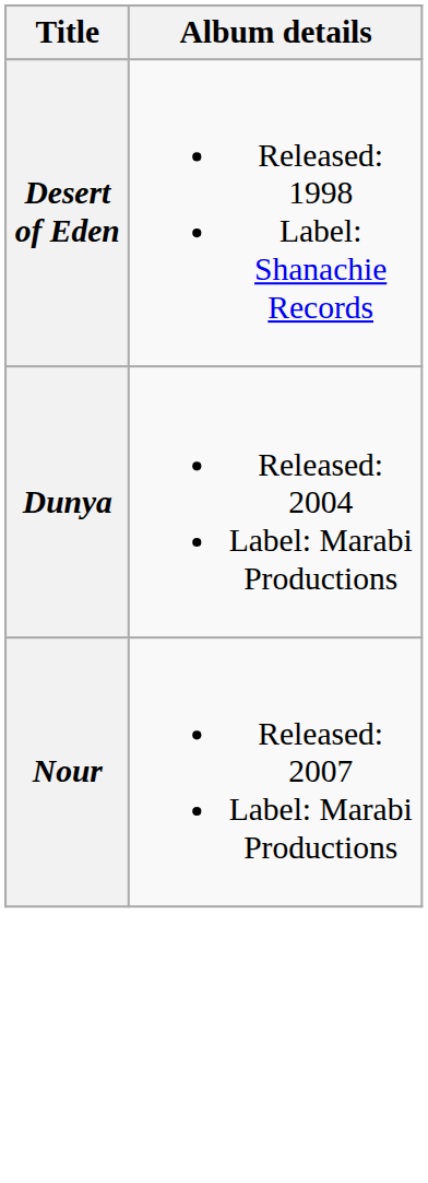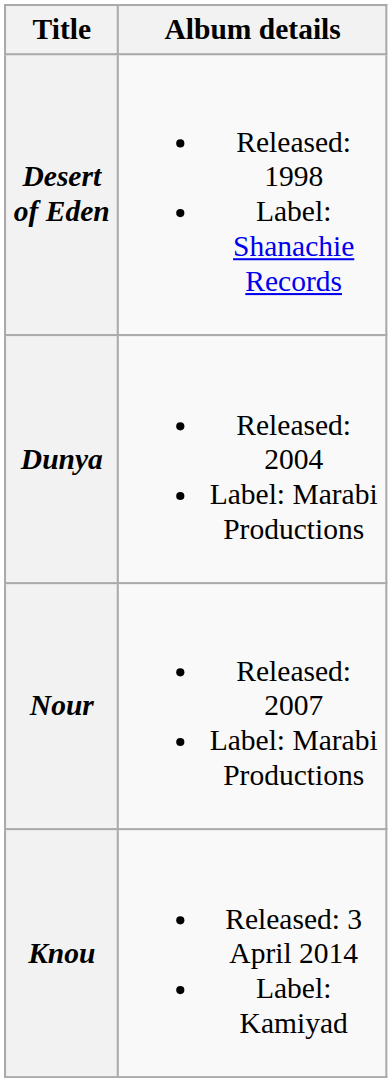+ row: Knou | Released: 3 April 2014 Label: Kamiyad
